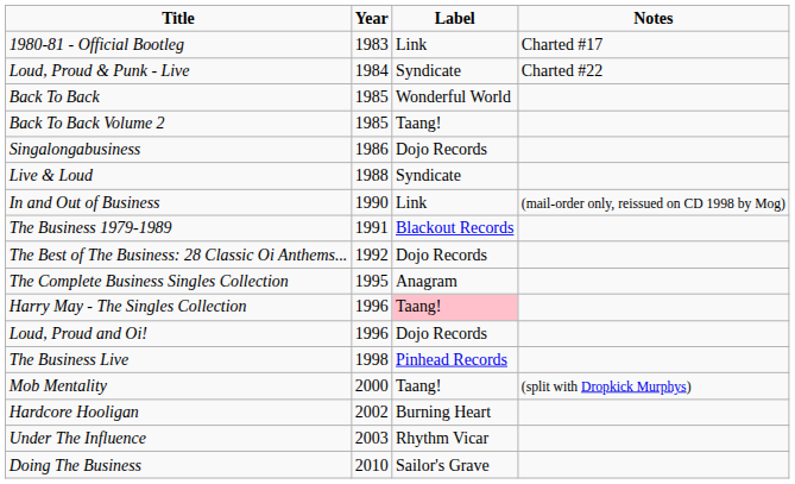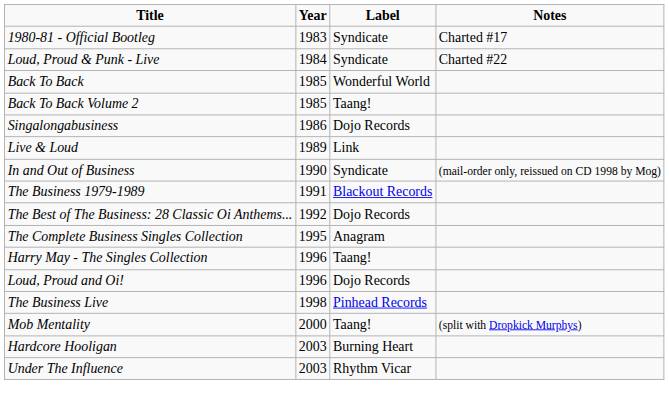1980-81 - Official Bootleg | Label: Link -> Syndicate
Live & Loud | Year: 1988 -> 1989
Live & Loud | Label: Syndicate -> Link
In and Out of Business | Label: Link -> Syndicate
Harry May - The Singles Collection | Label: pink background -> no background
Hardcore Hooligan | Year: 2002 -> 2003
- row: Doing The Business | 2010 | Sailor's Grave
